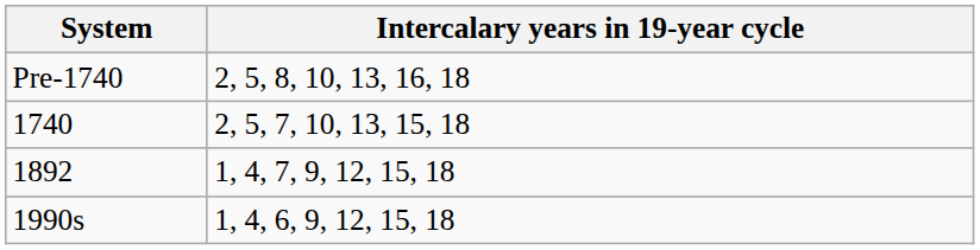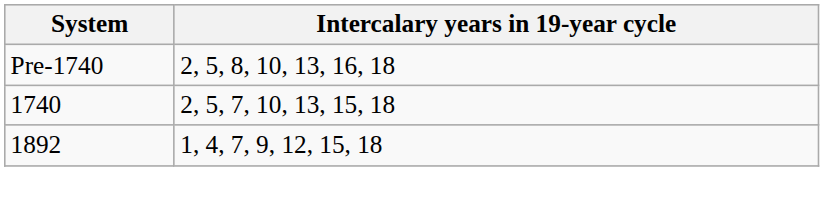- row: 1990s | 1, 4, 6, 9, 12, 15, 18
